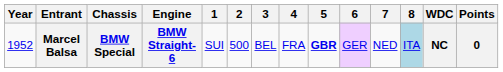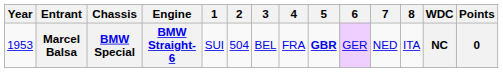Marcel Balsa | Year: 1952 -> 1953
Marcel Balsa | 2: 500 -> 504
Marcel Balsa | 8: lightblue background -> no background
